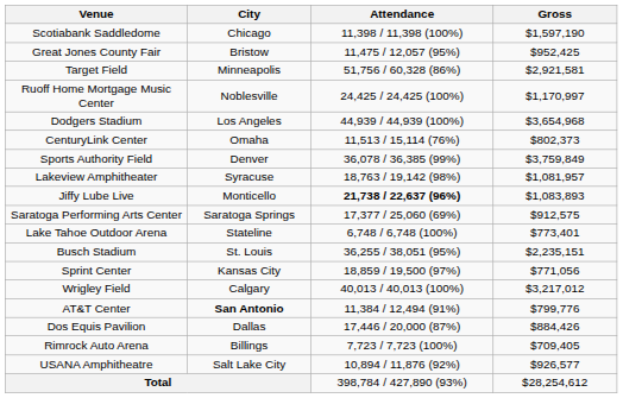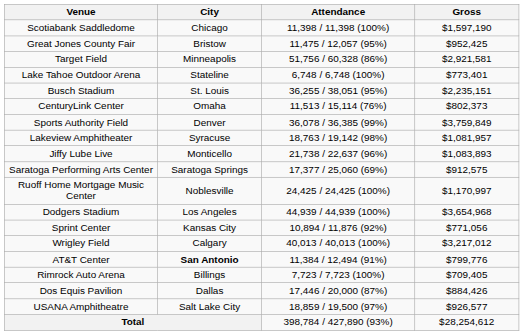rows swapped: Lake Tahoe Outdoor Arena <-> Ruoff Home Mortgage Music Center
rows swapped: Dodgers Stadium <-> Busch Stadium
Jiffy Lube Live | Attendance: bold -> normal
Sprint Center | Attendance: 18,859 / 19,500 (97%) -> 10,894 / 11,876 (92%)
rows swapped: Dos Equis Pavilion <-> Rimrock Auto Arena
USANA Amphitheatre | Attendance: 10,894 / 11,876 (92%) -> 18,859 / 19,500 (97%)
